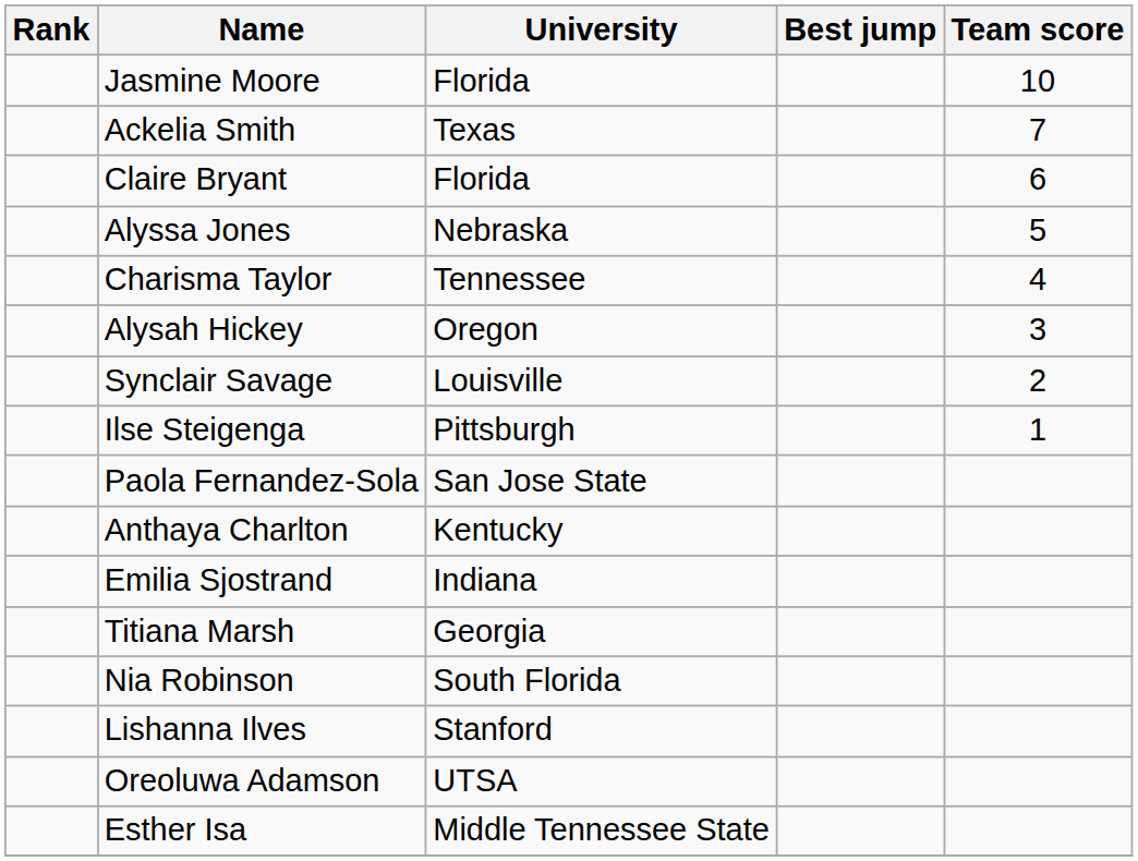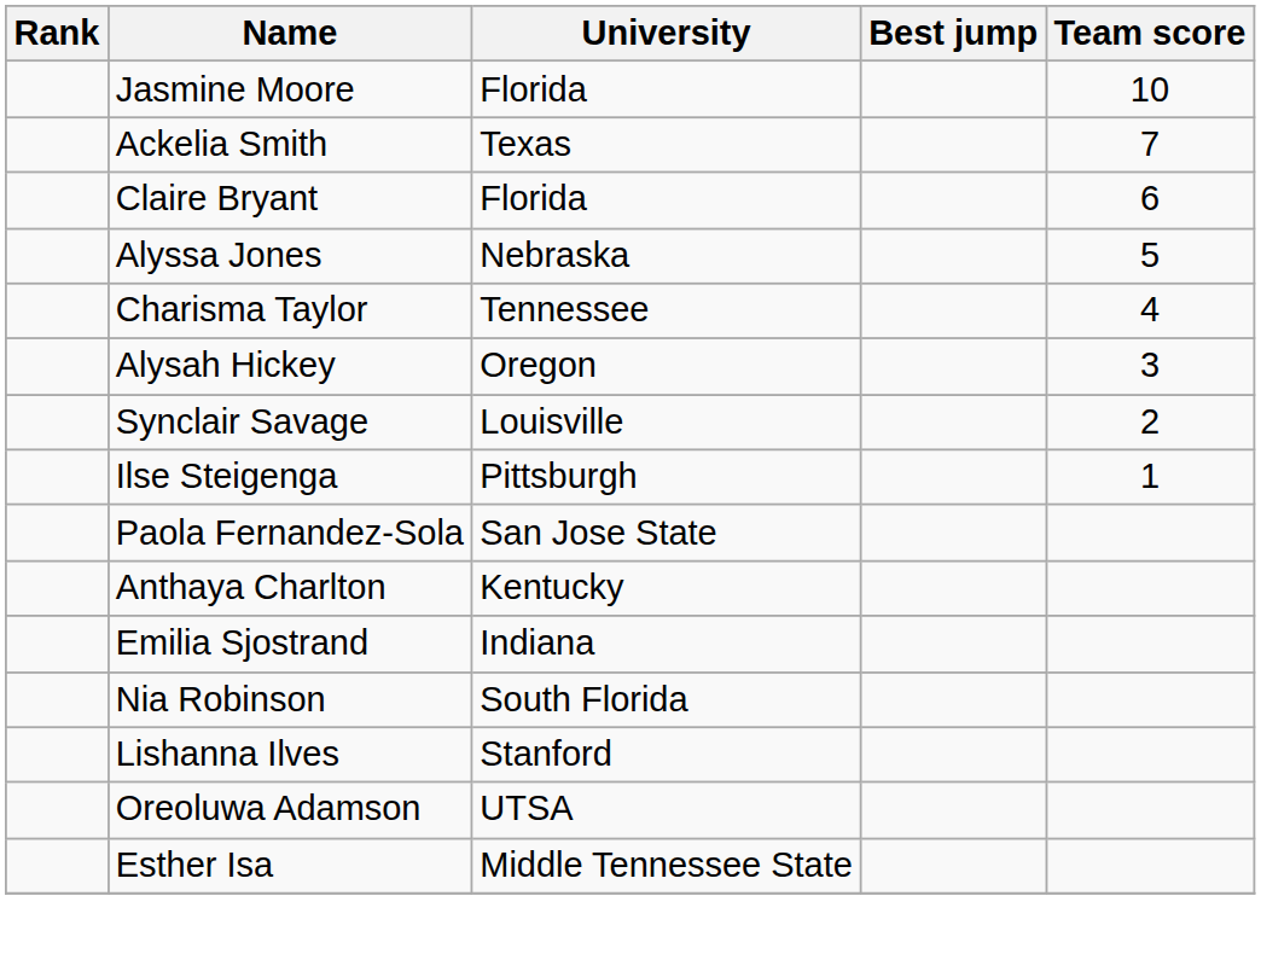- row: Titiana Marsh | Georgia
